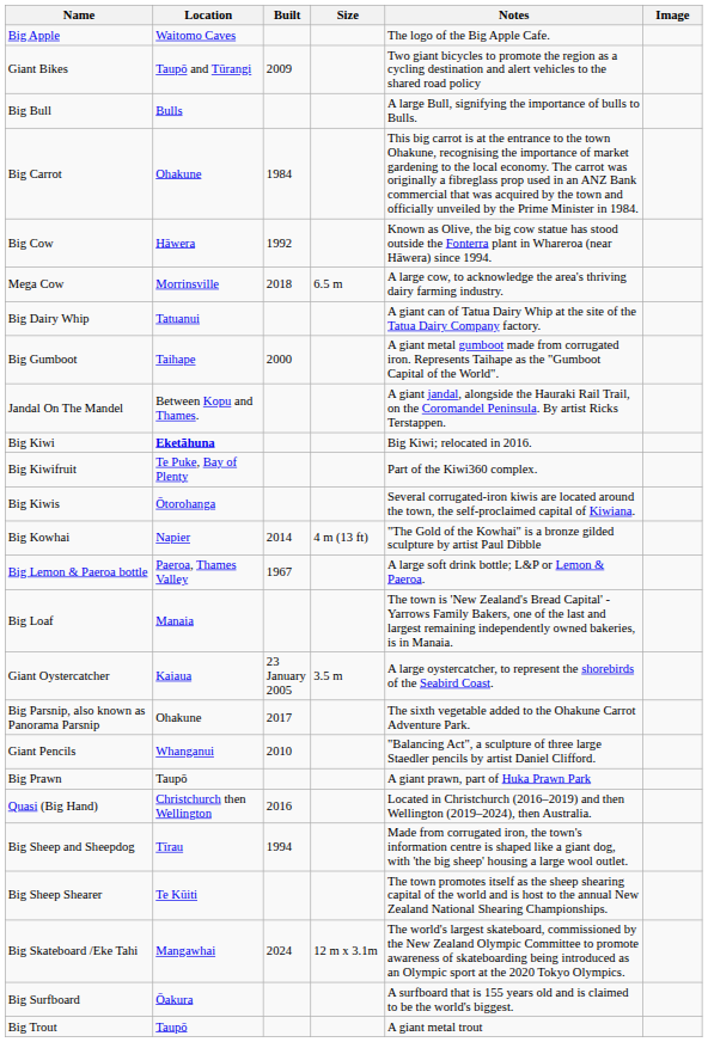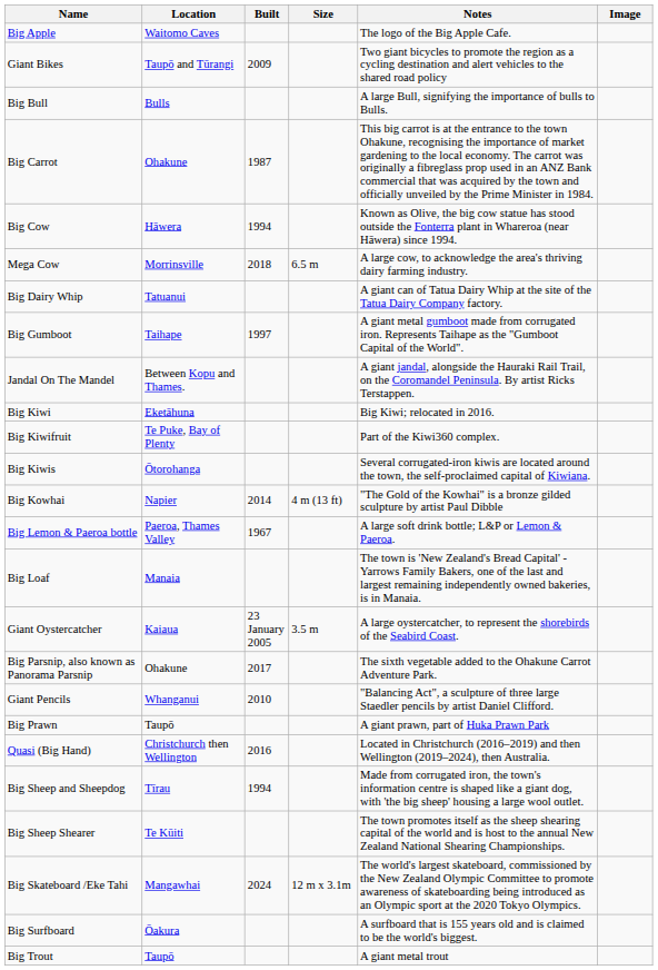Big Carrot | Built: 1984 -> 1987
Big Cow | Built: 1992 -> 1994
Big Gumboot | Built: 2000 -> 1997
Big Kiwi | Location: bold -> normal
